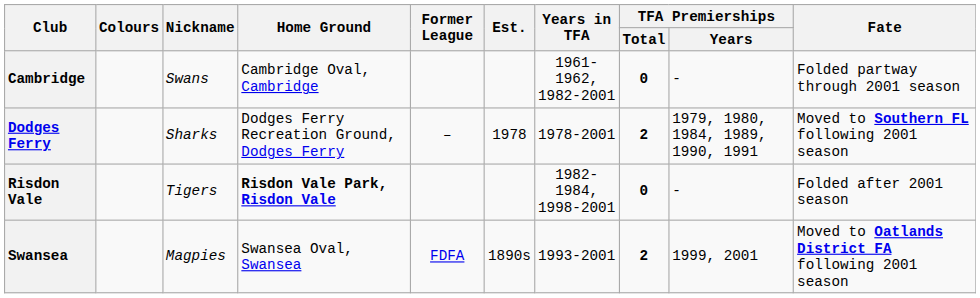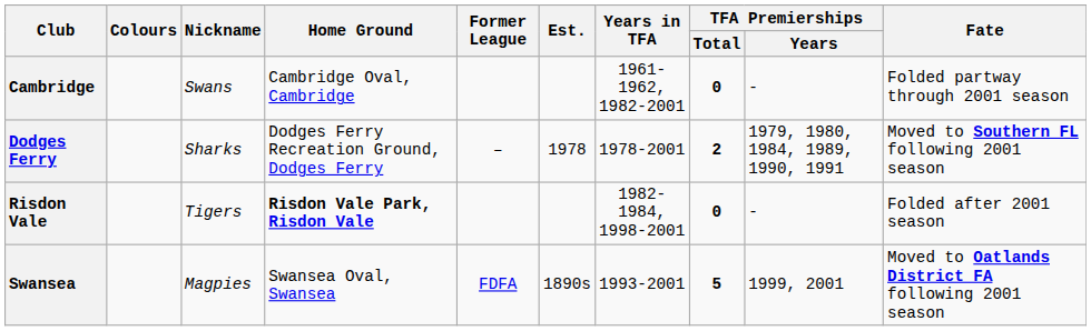Swansea | TFA Premierships / Total: 2 -> 5
